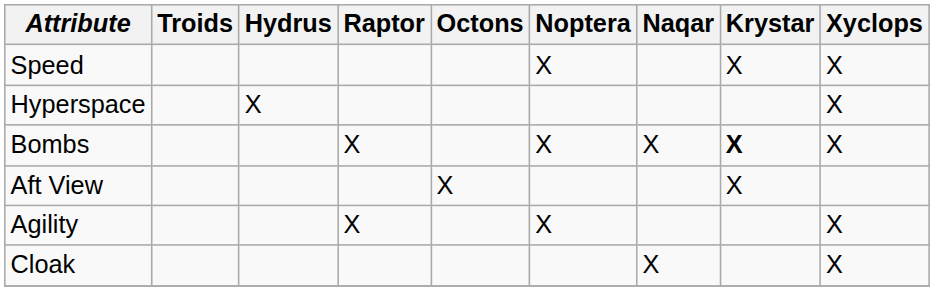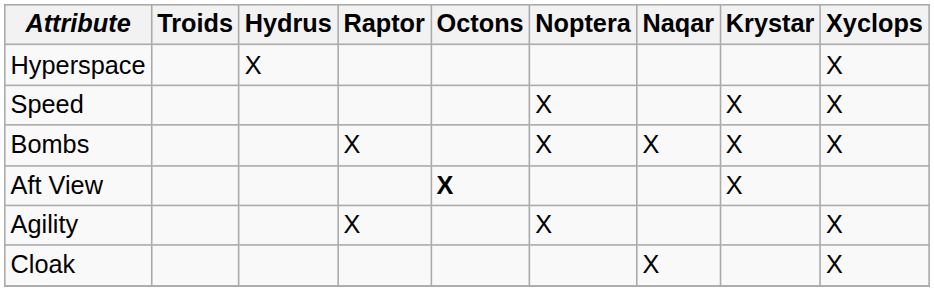rows swapped: Speed <-> Hyperspace
Bombs | Krystar: bold -> normal
Aft View | Octons: normal -> bold
